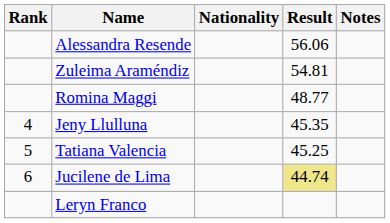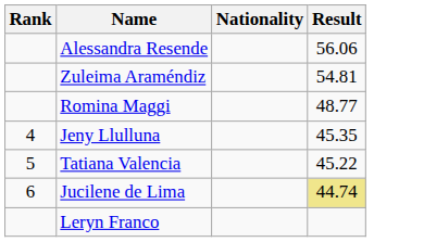- column: Notes
Tatiana Valencia | Result: 45.25 -> 45.22
